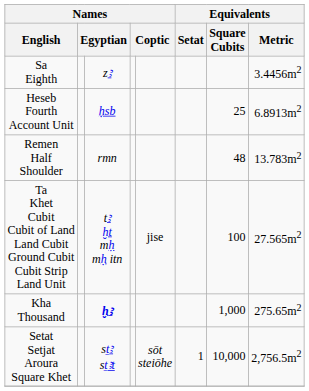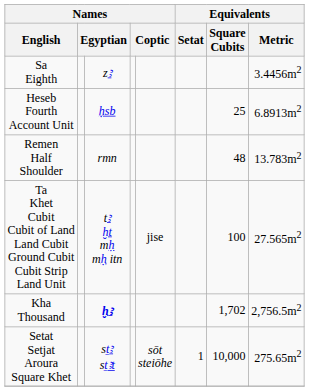Kha Thousand | Equivalents / Square Cubits: 1,000 -> 1,702
Kha Thousand | Equivalents / Metric: 275.65m2 -> 2,756.5m2
Setat Setjat Aroura Square Khet | Equivalents / Metric: 2,756.5m2 -> 275.65m2
